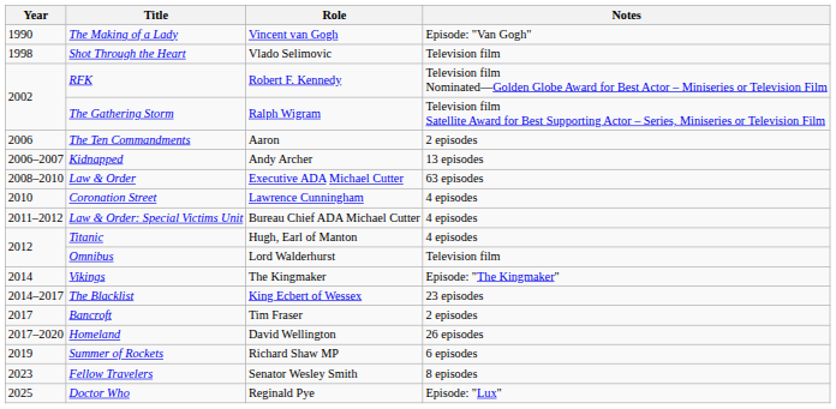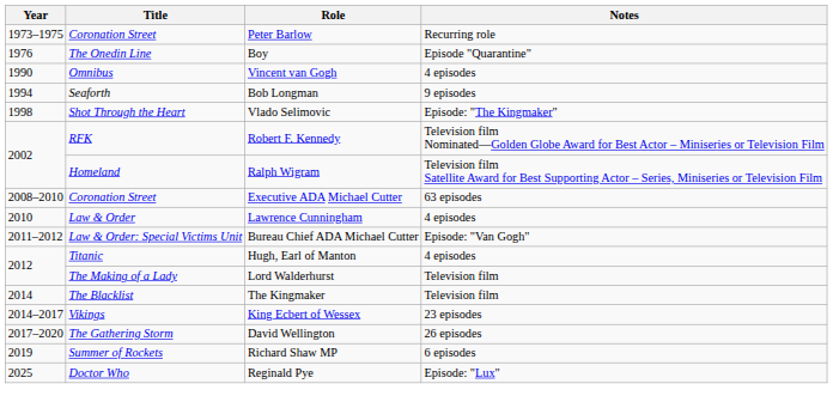+ row: 1973–1975 | Coronation Street | Peter Barlow | Recurring role
+ row: 1976 | The Onedin Line | Boy | Episode "Quarantine"
Vincent van Gogh | Title: The Making of a Lady -> Omnibus
Vincent van Gogh | Notes: Episode: "Van Gogh" -> 4 episodes
+ row: 1994 | Seaforth | Bob Longman | 9 episodes
Vlado Selimovic | Notes: Television film -> Episode: "The Kingmaker"
Ralph Wigram | Title: The Gathering Storm -> Homeland
- row: 2006 | The Ten Commandments | Aaron | 2 episodes
- row: 2006–2007 | Kidnapped | Andy Archer | 13 episodes
Executive ADA Michael Cutter | Title: Law & Order -> Coronation Street
Lawrence Cunningham | Title: Coronation Street -> Law & Order
Bureau Chief ADA Michael Cutter | Notes: 4 episodes -> Episode: "Van Gogh"
Lord Walderhurst | Title: Omnibus -> The Making of a Lady
The Kingmaker | Title: Vikings -> The Blacklist
The Kingmaker | Notes: Episode: "The Kingmaker" -> Television film
King Ecbert of Wessex | Title: The Blacklist -> Vikings
- row: 2017 | Bancroft | Tim Fraser | 2 episodes
David Wellington | Title: Homeland -> The Gathering Storm
- row: 2023 | Fellow Travelers | Senator Wesley Smith | 8 episodes
